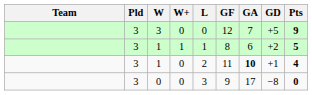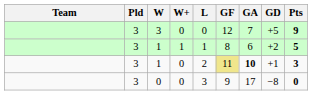1 / 0 | GF: no background -> khaki background
1 / 0 | Pts: 4 -> 3
